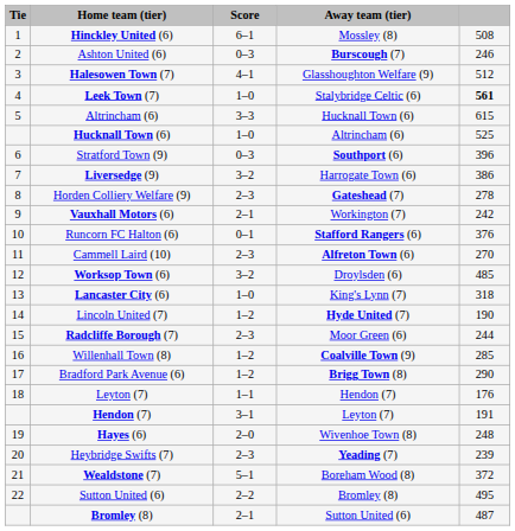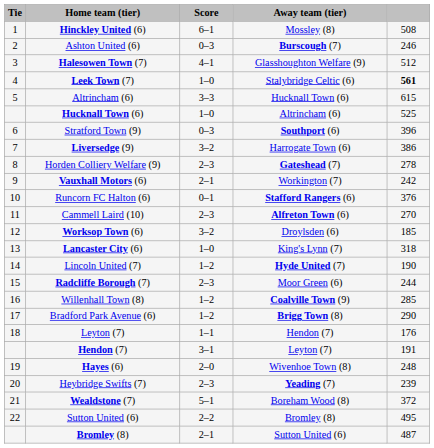Worksop Town (6) | column 5: 485 -> 185
